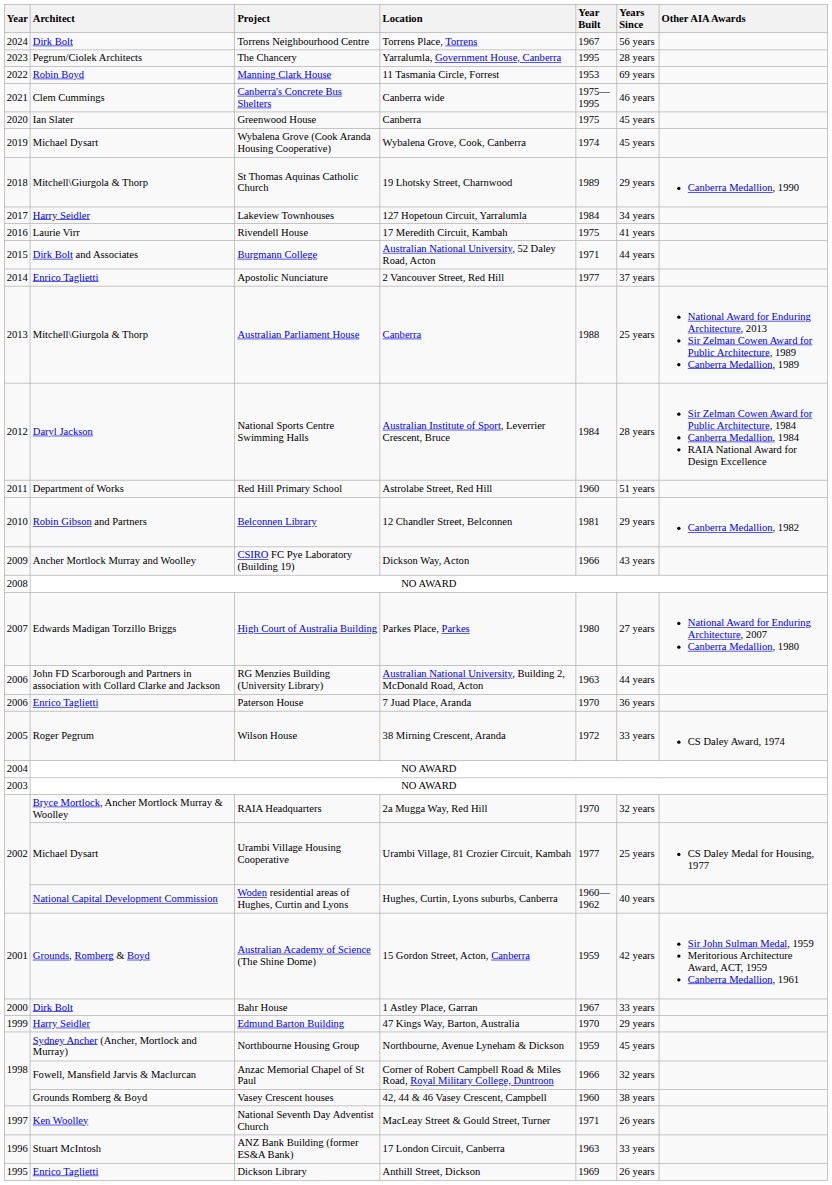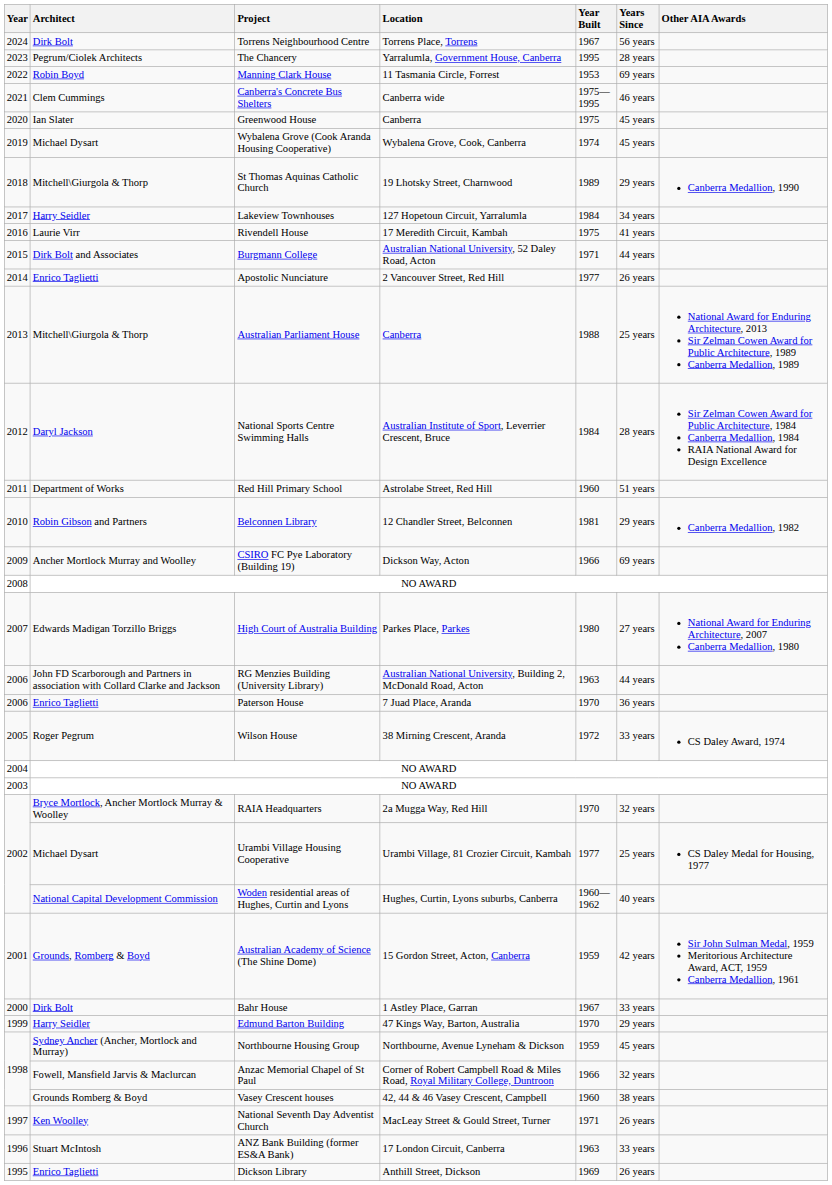Apostolic Nunciature | Years Since: 37 years -> 26 years
CSIRO FC Pye Laboratory (Building 19) | Years Since: 43 years -> 69 years
